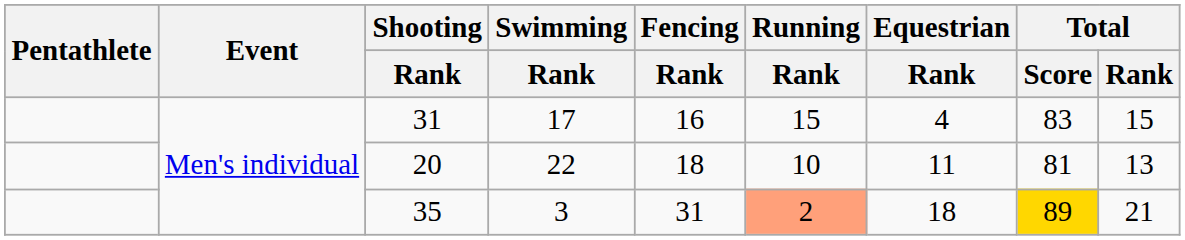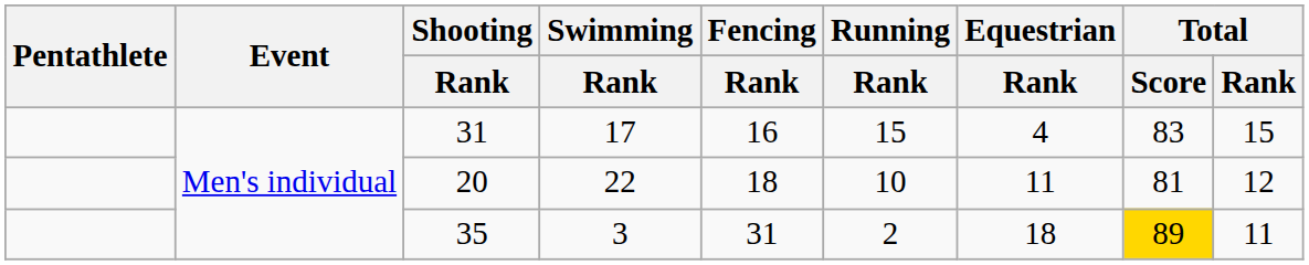20 | Total / Rank: 13 -> 12
35 | Running / Rank: lightsalmon background -> no background
35 | Total / Rank: 21 -> 11
